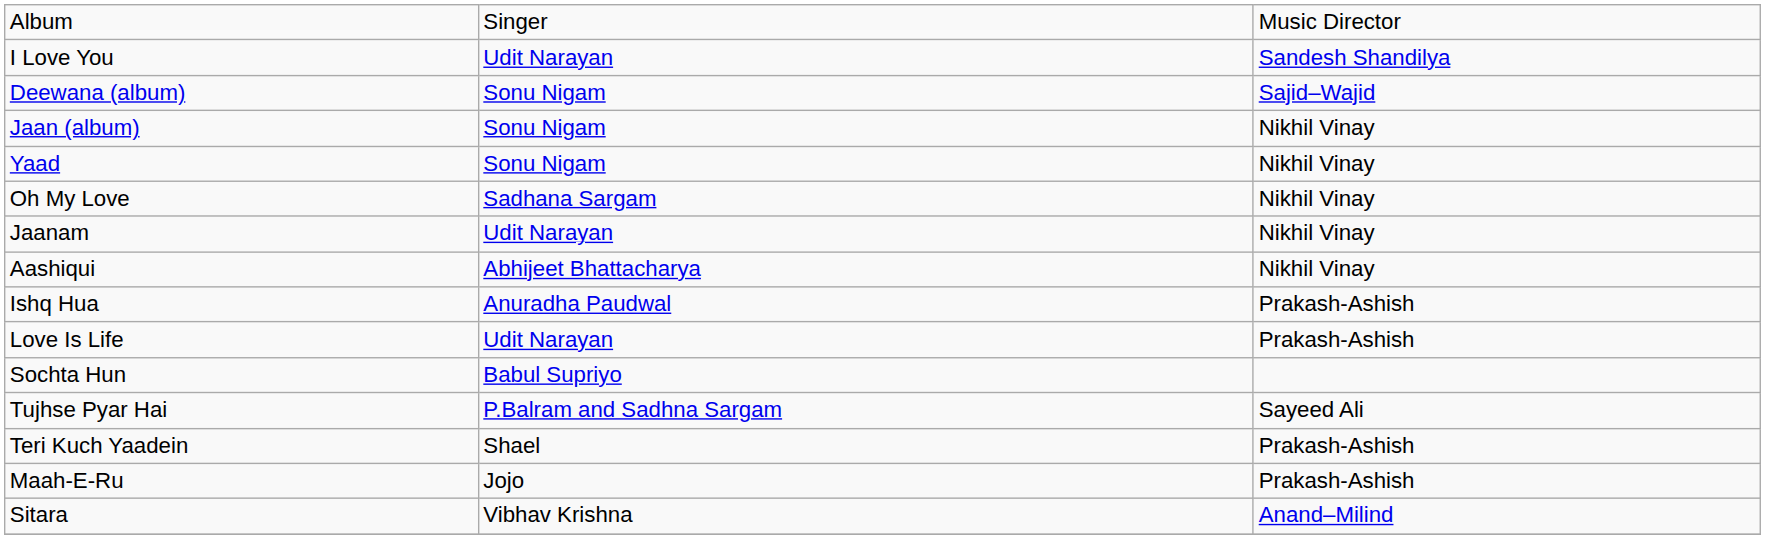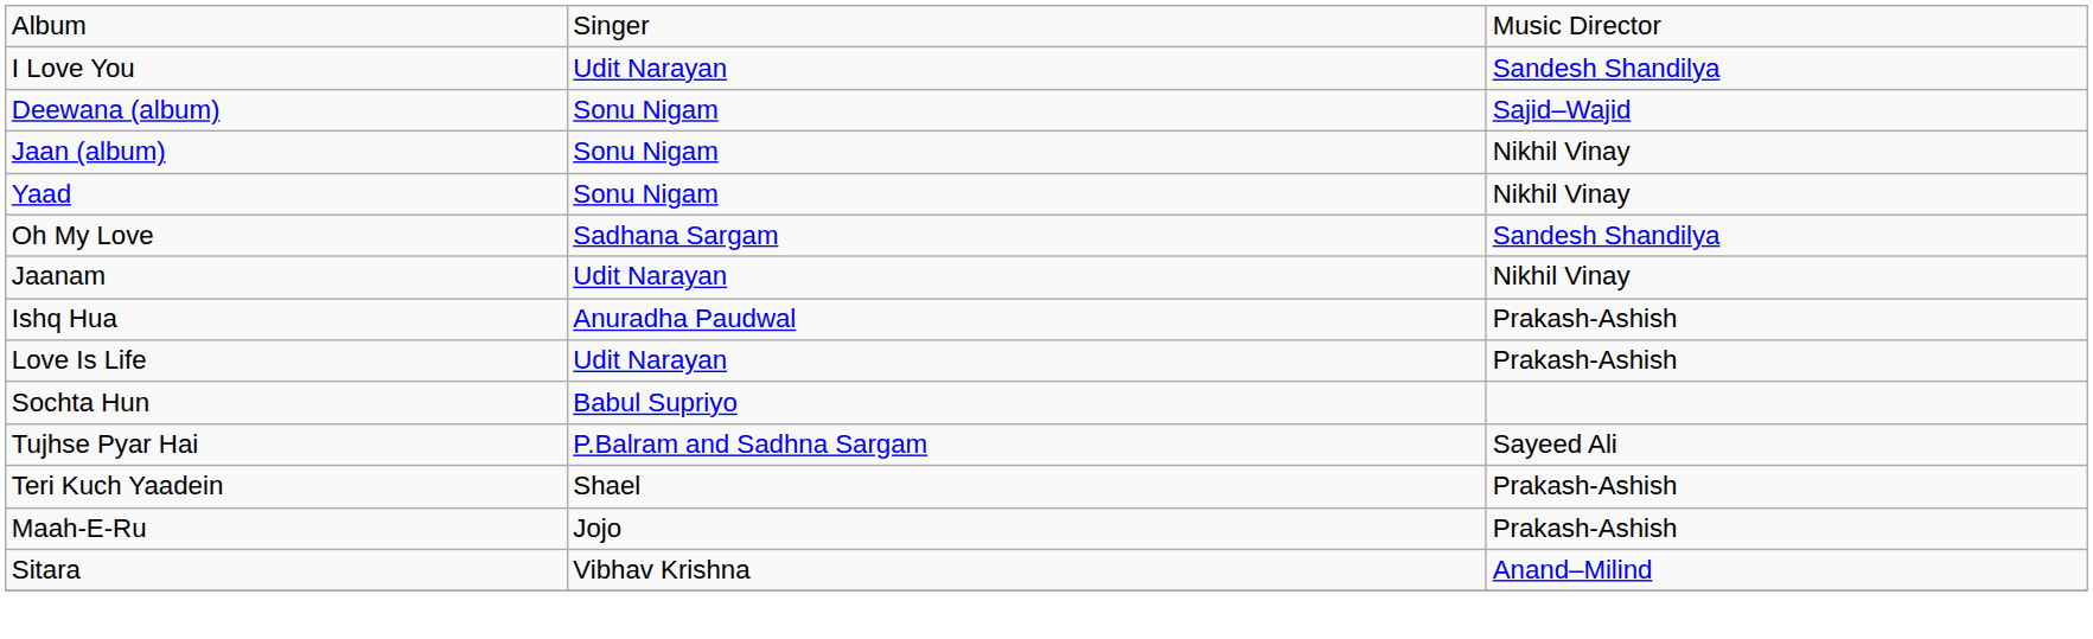Oh My Love | column 3: Nikhil Vinay -> Sandesh Shandilya
- row: Aashiqui | Abhijeet Bhattacharya | Nikhil Vinay
